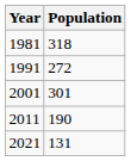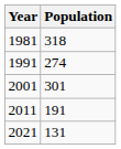1991 | Population: 272 -> 274
2011 | Population: 190 -> 191
